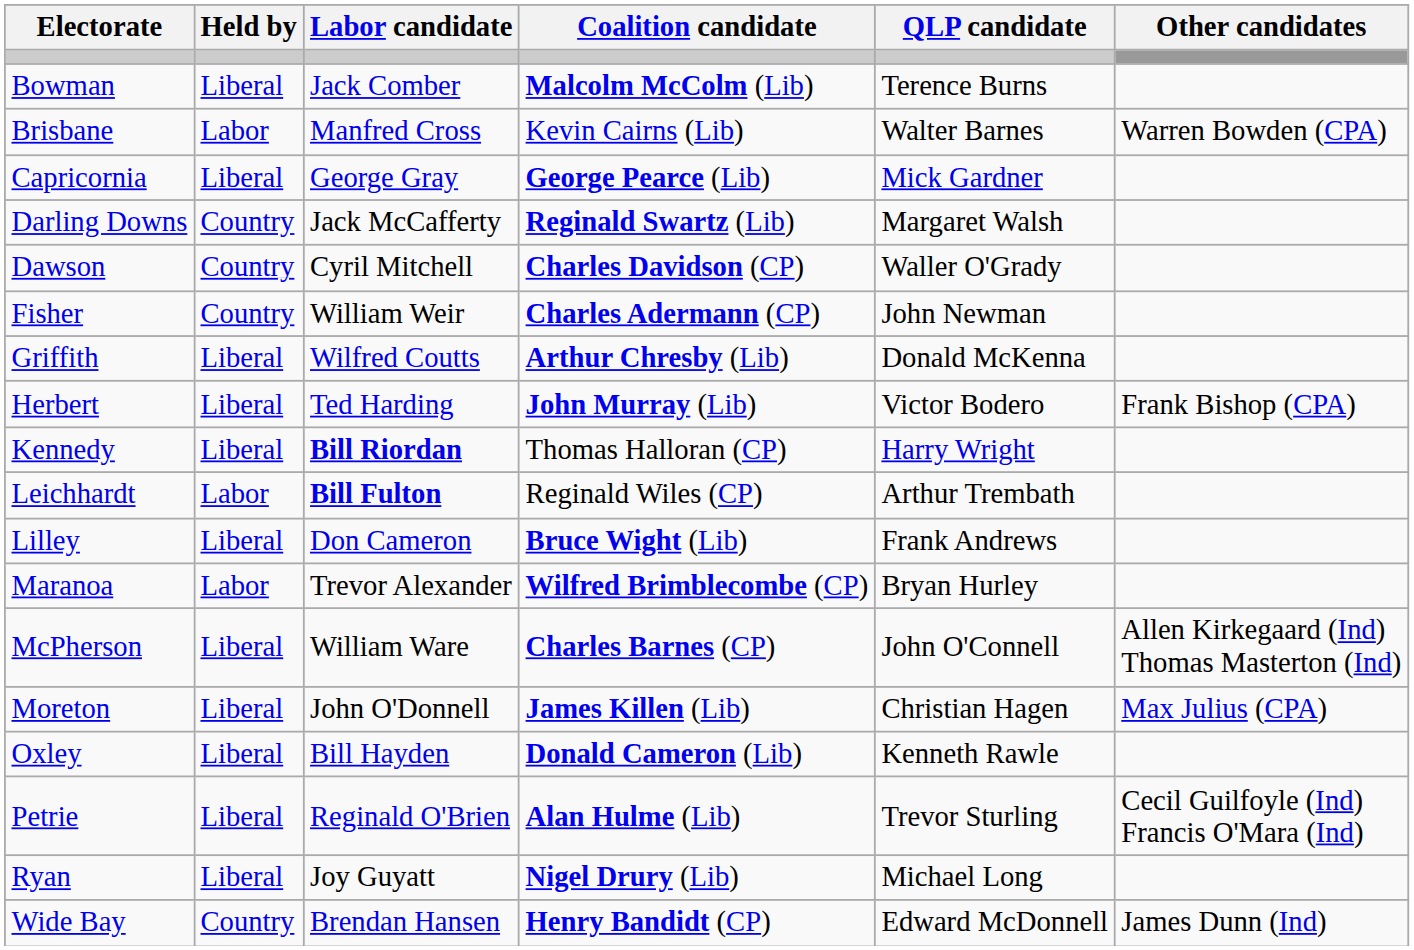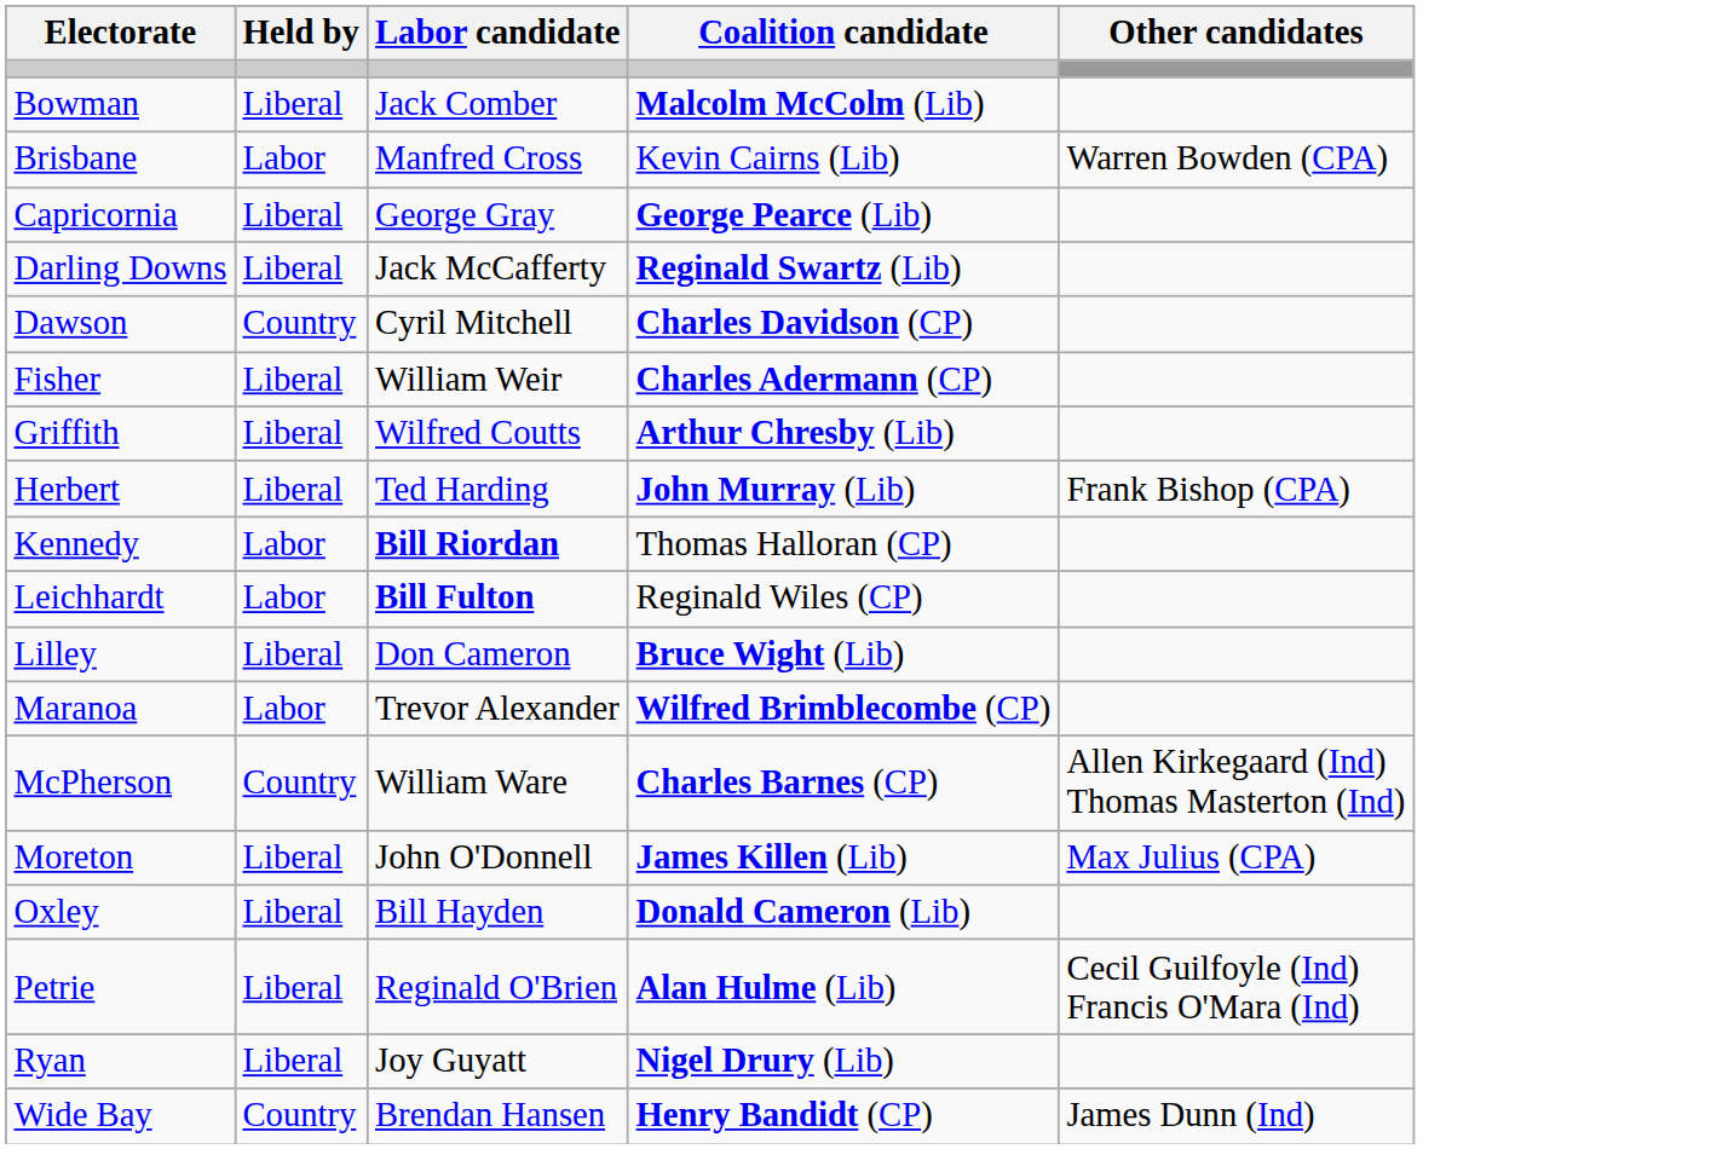- column: QLP candidate | Terence Burns | Walter Barnes | Mick Gardner | Margaret Walsh | Waller O'Grady | John Newman | Donald McKenna | Victor Bodero | Harry Wright | Arthur Trembath | Frank Andrews | Bryan Hurley | John O'Connell | Christian Hagen | Kenneth Rawle | Trevor Sturling | Michael Long | Edward McDonnell
Darling Downs | Held by: Country -> Liberal
Fisher | Held by: Country -> Liberal
Kennedy | Held by: Liberal -> Labor
McPherson | Held by: Liberal -> Country
